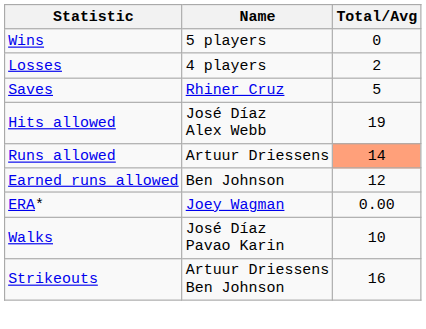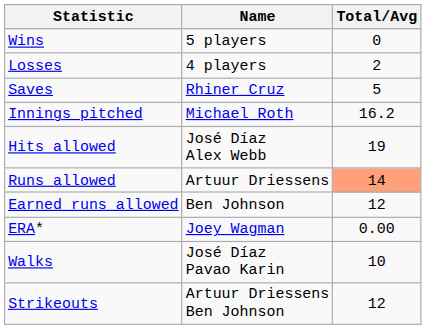+ row: Innings pitched | Michael Roth | 16.2
Strikeouts | Total/Avg: 16 -> 12
